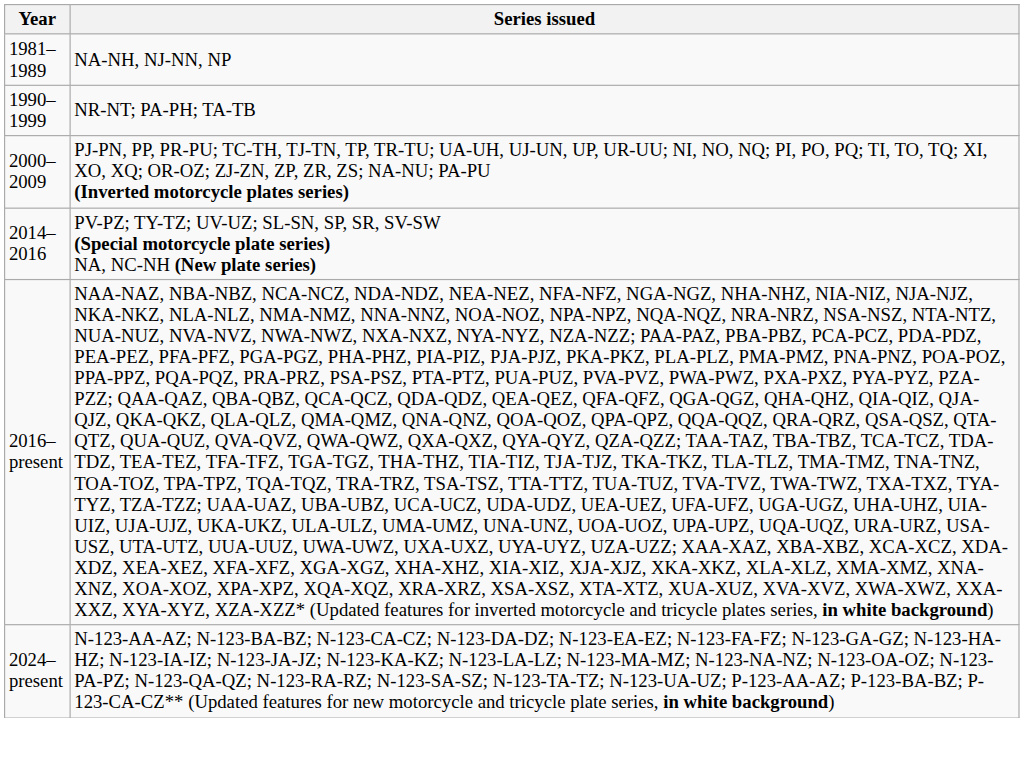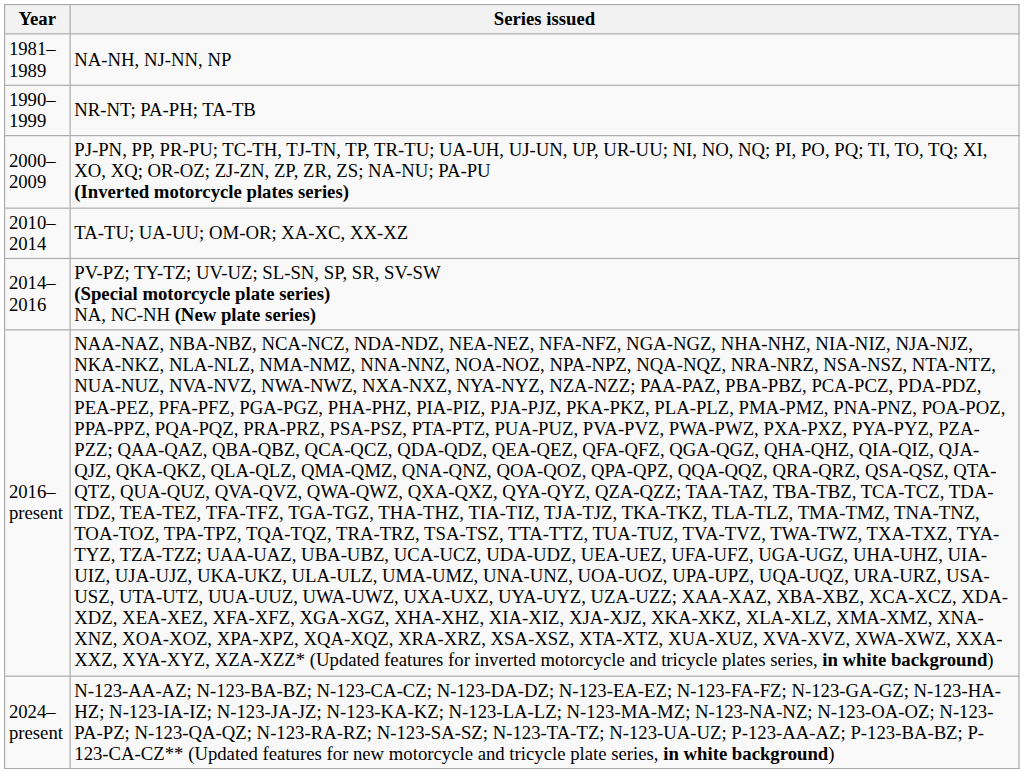+ row: 2010–2014 | TA-TU; UA-UU; OM-OR; XA-XC, XX-XZ
